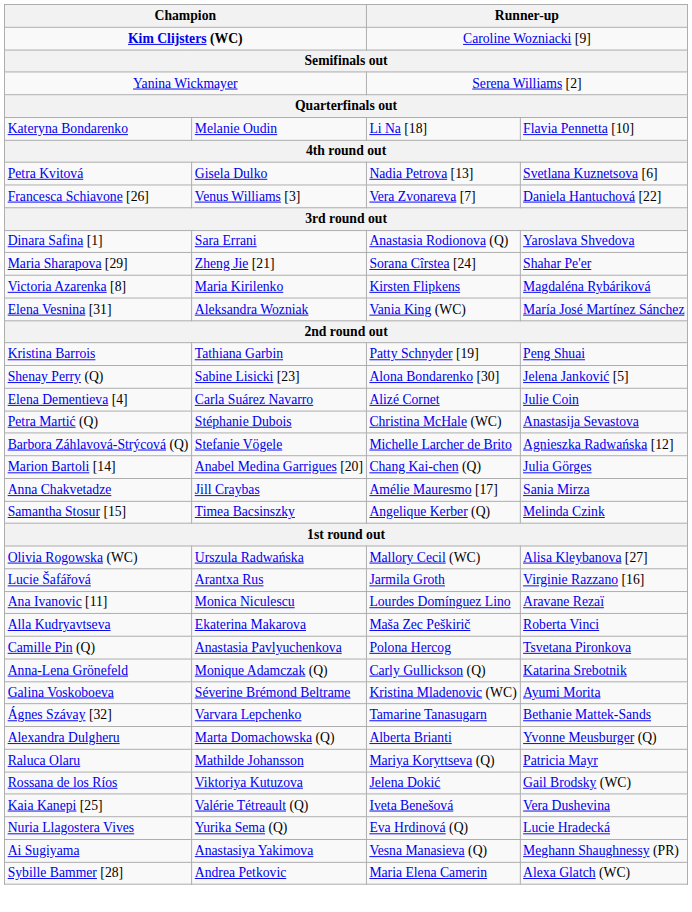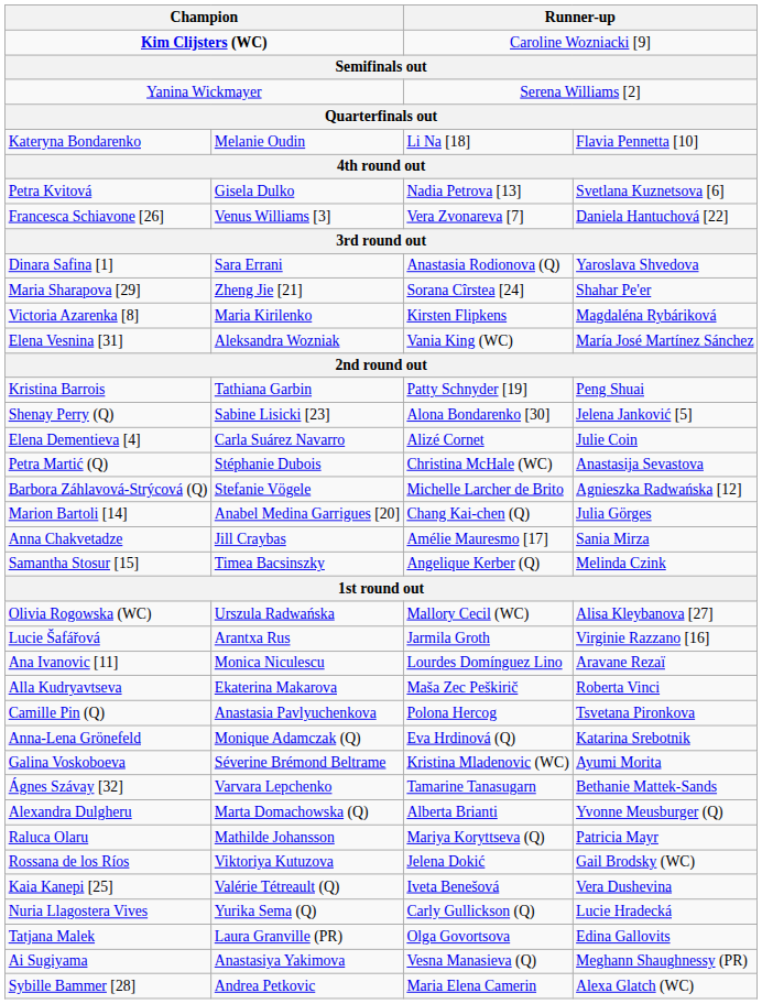Anna-Lena Grönefeld | column 3: Carly Gullickson (Q) -> Eva Hrdinová (Q)
Nuria Llagostera Vives | column 3: Eva Hrdinová (Q) -> Carly Gullickson (Q)
+ row: Tatjana Malek | Laura Granville (PR) | Olga Govortsova | Edina Gallovits
